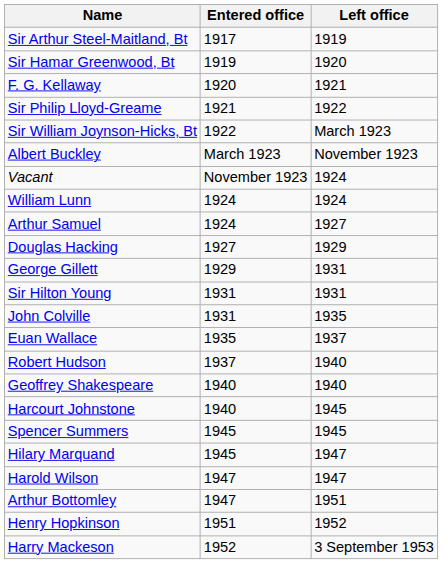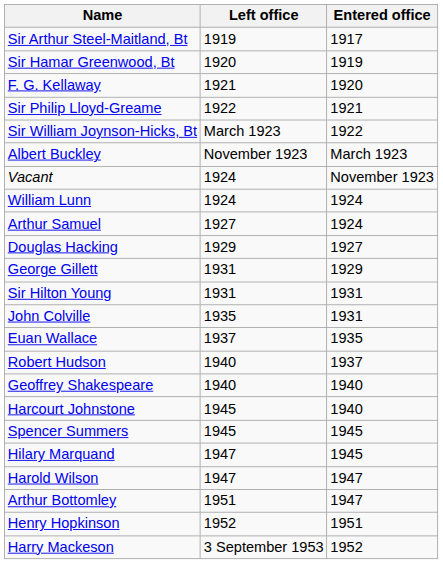columns swapped: Entered office <-> Left office
